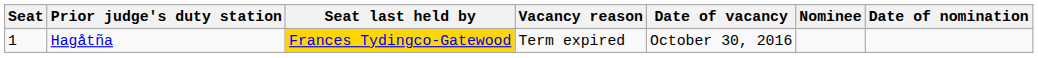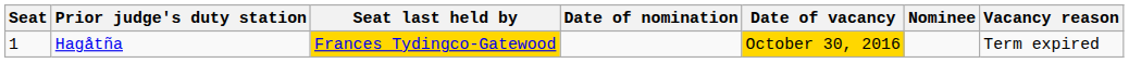columns swapped: Vacancy reason <-> Date of nomination
Hagåtña | Date of vacancy: no background -> gold background
